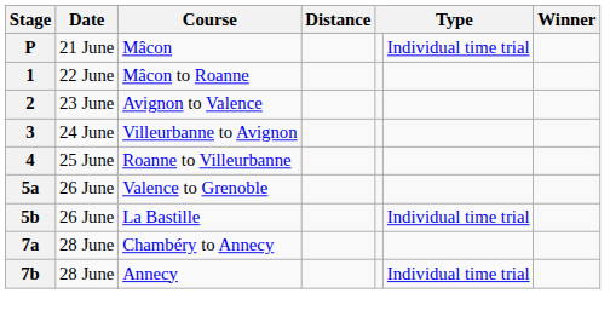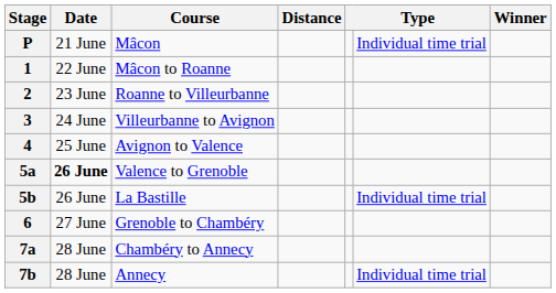2 | Course: Avignon to Valence -> Roanne to Villeurbanne
4 | Course: Roanne to Villeurbanne -> Avignon to Valence
5a | Date: normal -> bold
+ row: 6 | 27 June | Grenoble to Chambéry
